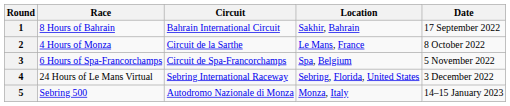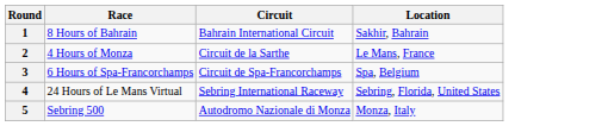- column: Date | 17 September 2022 | 8 October 2022 | 5 November 2022 | 3 December 2022 | 14–15 January 2023
